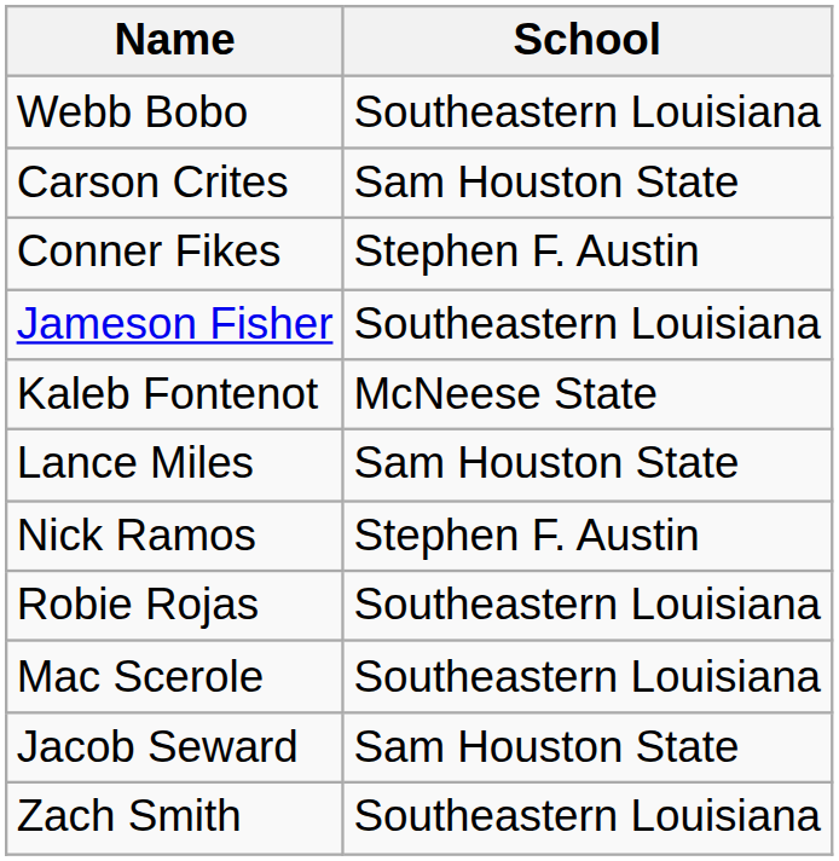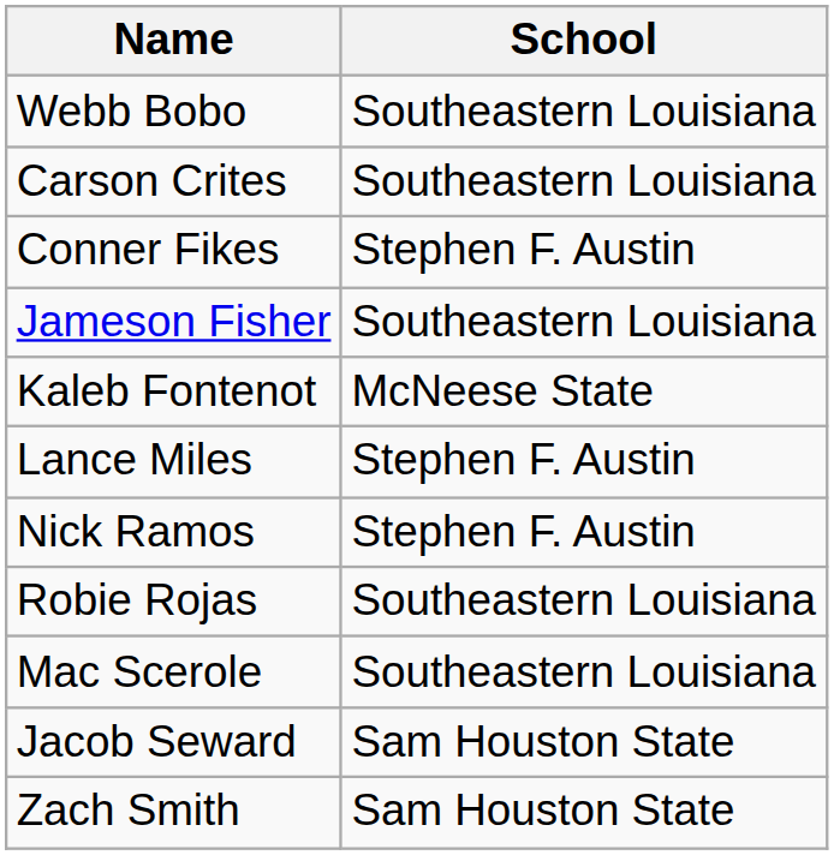Carson Crites | School: Sam Houston State -> Southeastern Louisiana
Lance Miles | School: Sam Houston State -> Stephen F. Austin
Zach Smith | School: Southeastern Louisiana -> Sam Houston State
